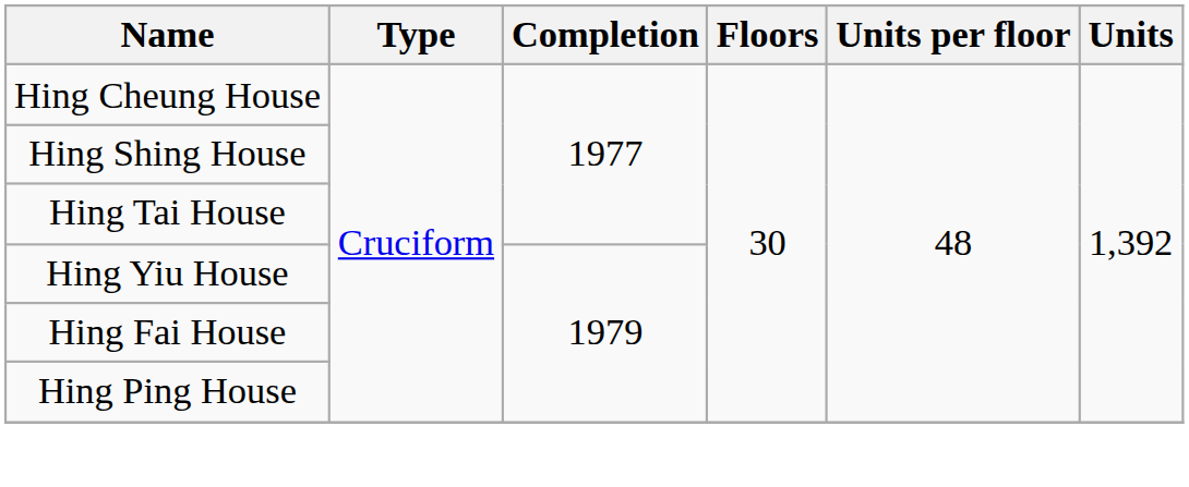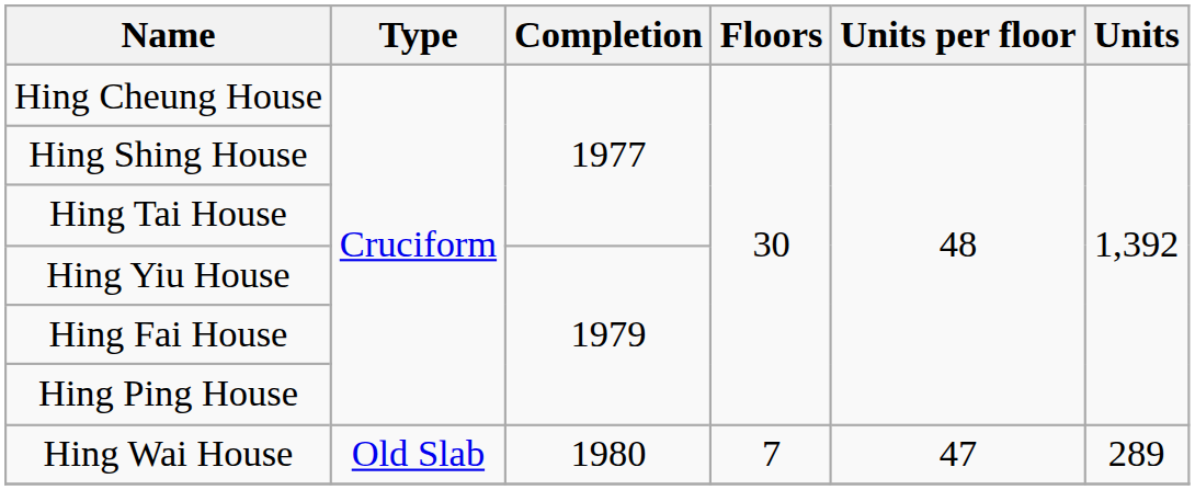+ row: Hing Wai House | Old Slab | 1980 | 7 | 47 | 289
